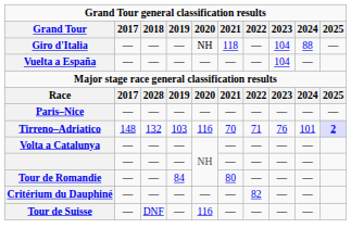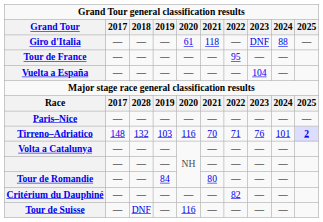Giro d'Italia | 2020: NH -> 61
Giro d'Italia | 2023: 104 -> DNF
+ row: Tour de France | — | — | — | — | — | 95 | — | —
